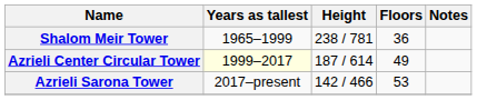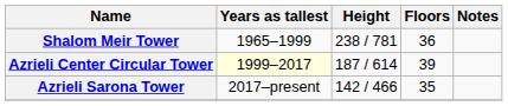Azrieli Center Circular Tower | Floors: 49 -> 39
Azrieli Sarona Tower | Floors: 53 -> 35
